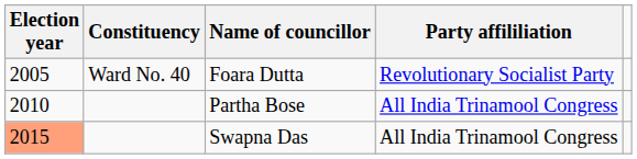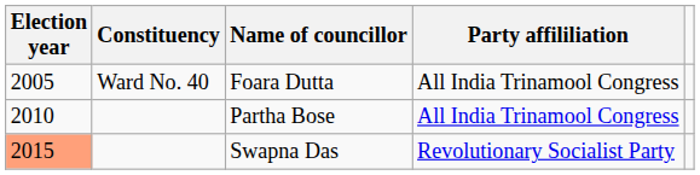Foara Dutta | Party affililiation: Revolutionary Socialist Party -> All India Trinamool Congress
Swapna Das | Party affililiation: All India Trinamool Congress -> Revolutionary Socialist Party
